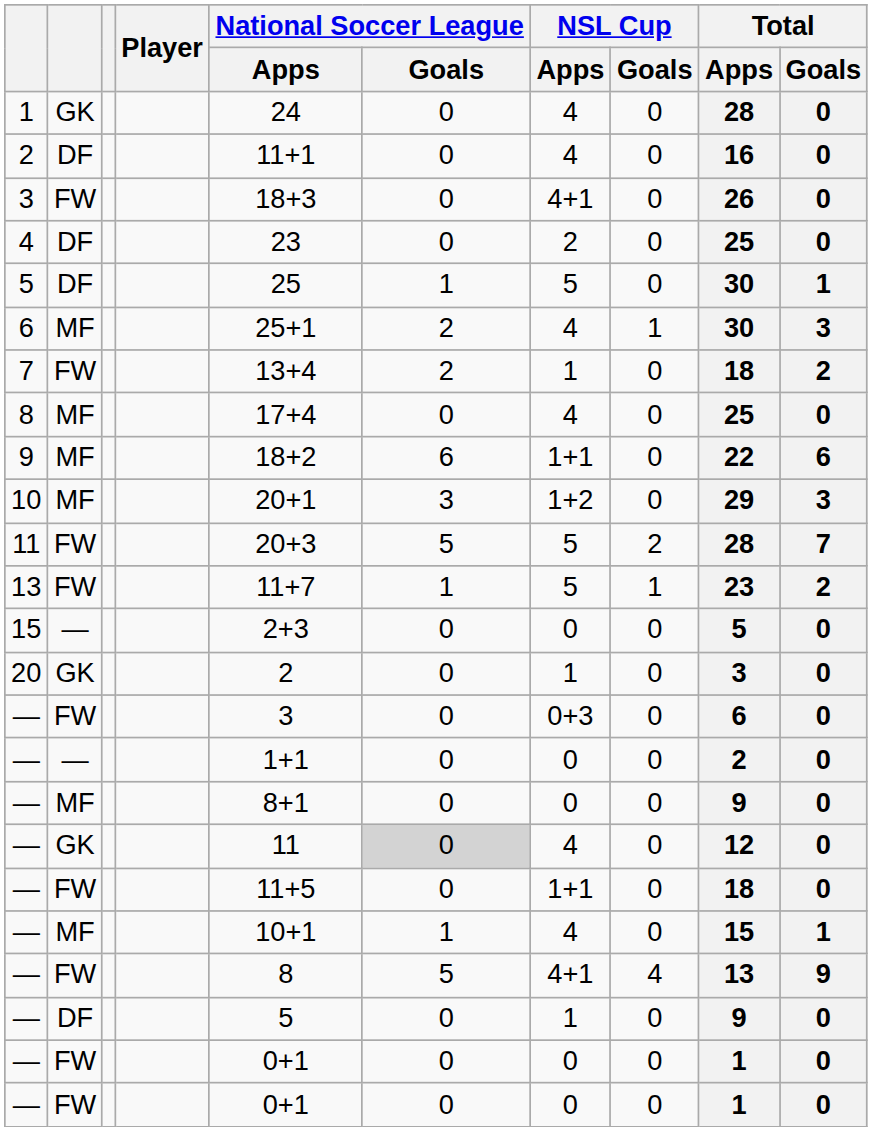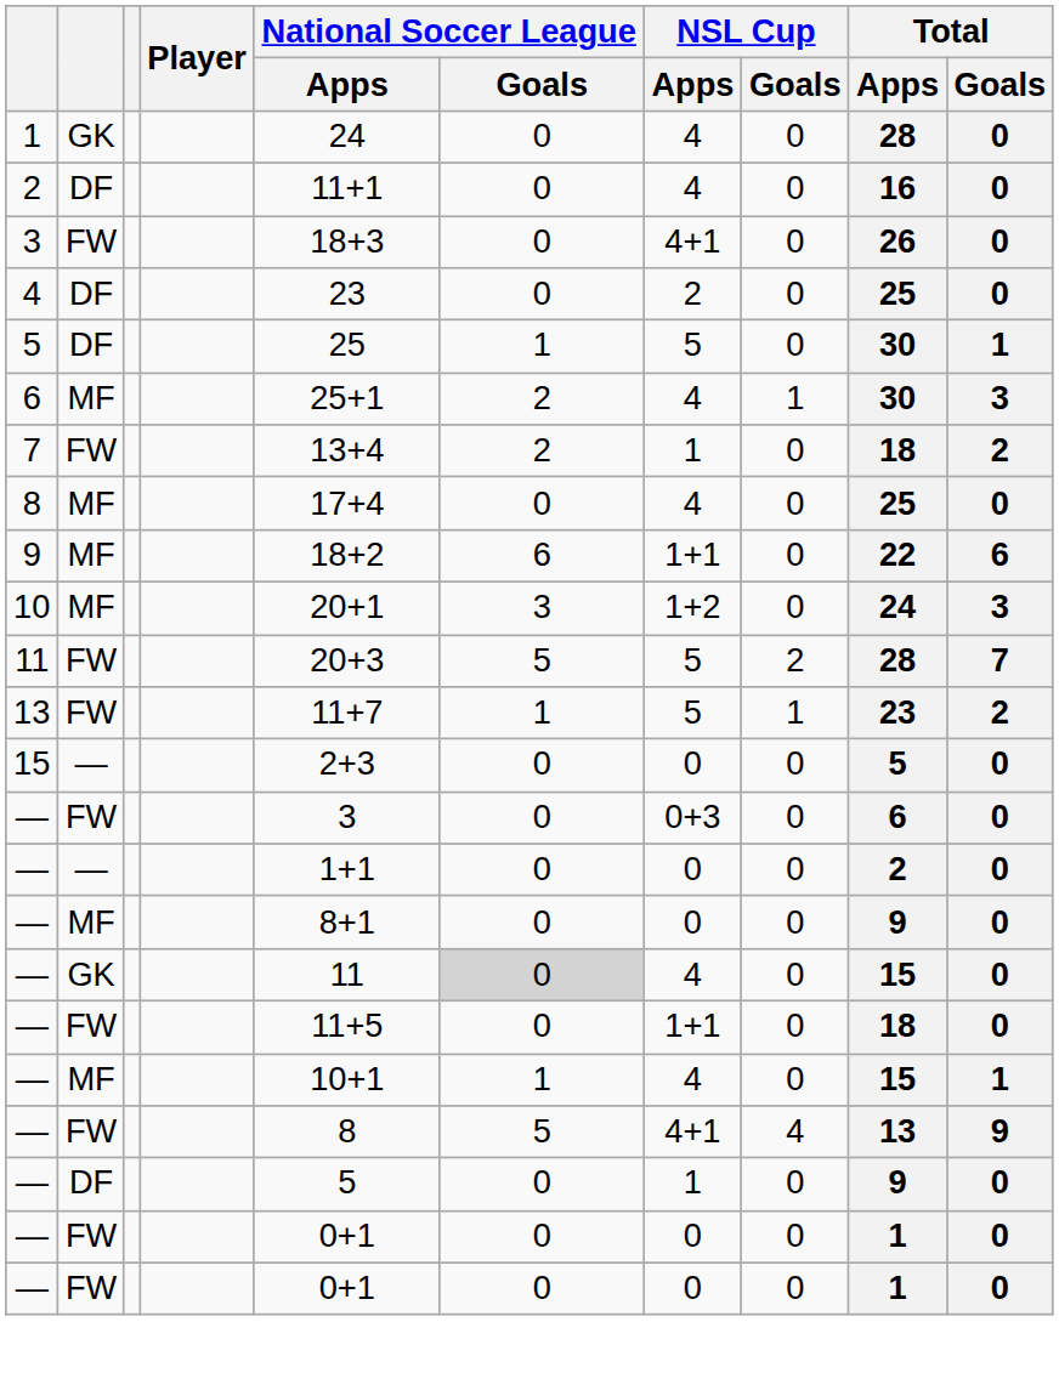10 | Total / Apps: 29 -> 24
- row: 20 | GK | 2 | 0 | 1 | 0 | 3 | 0
— / GK | Total / Apps: 12 -> 15
